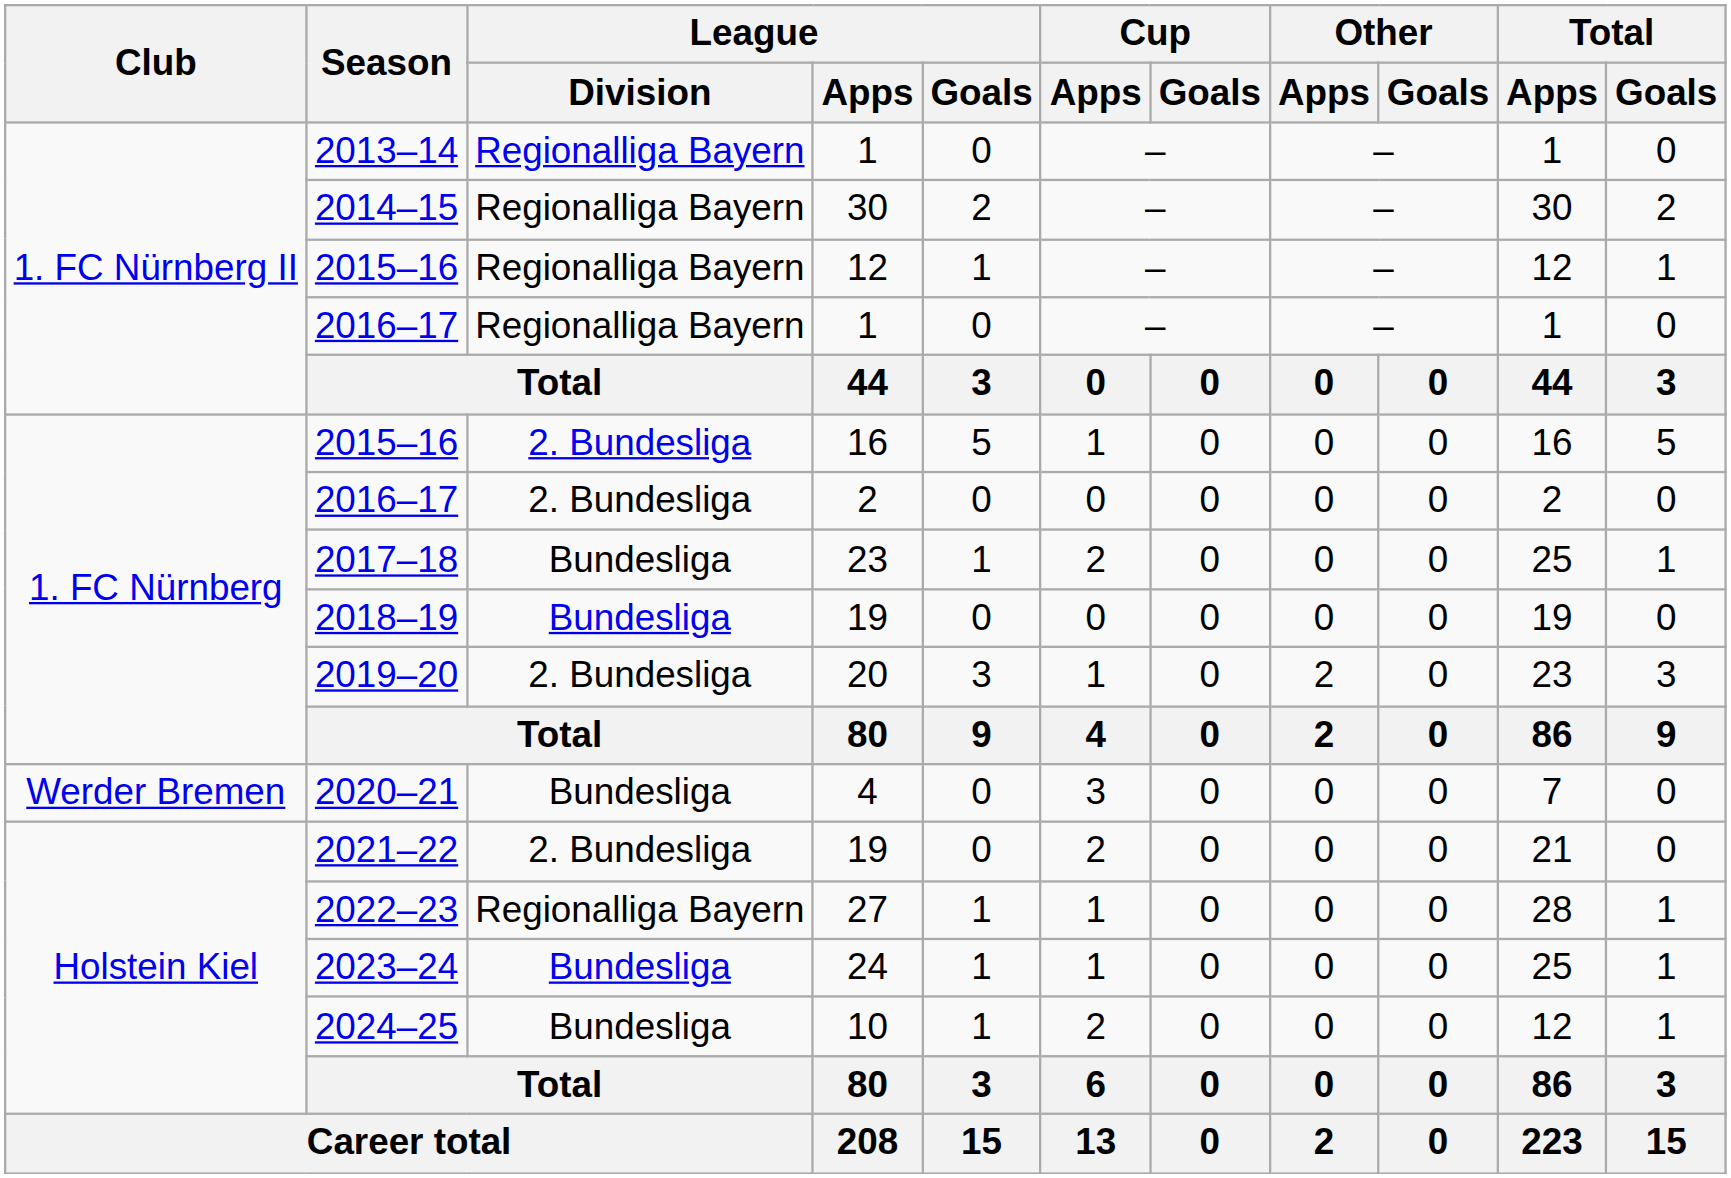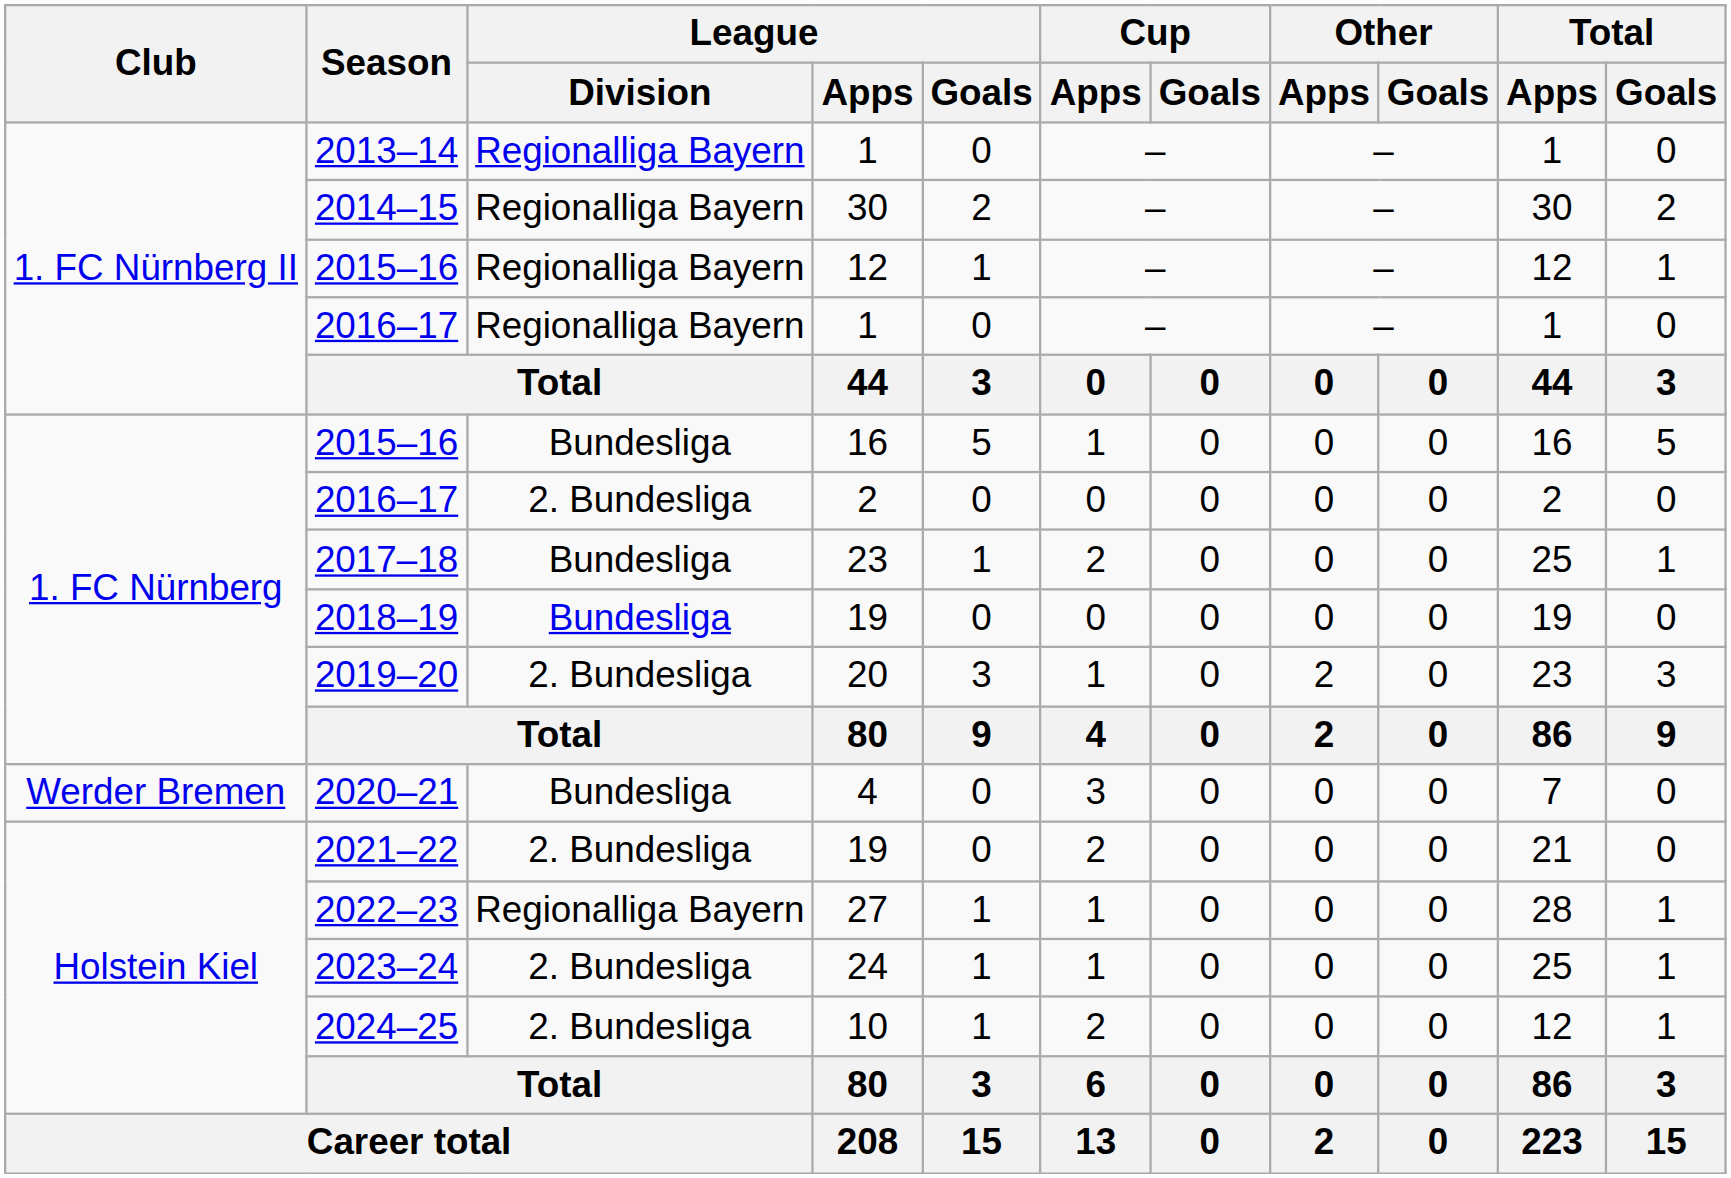2015–16 / 16 | League / Division: 2. Bundesliga -> Bundesliga
2023–24 | League / Division: Bundesliga -> 2. Bundesliga
2024–25 | League / Division: Bundesliga -> 2. Bundesliga
